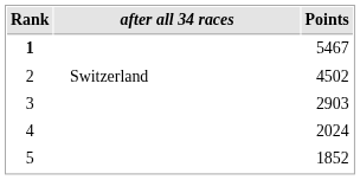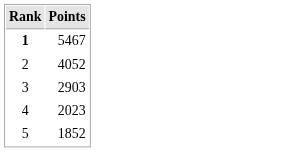- column: after all 34 races | Switzerland
2 | Points: 4502 -> 4052
4 | Points: 2024 -> 2023
